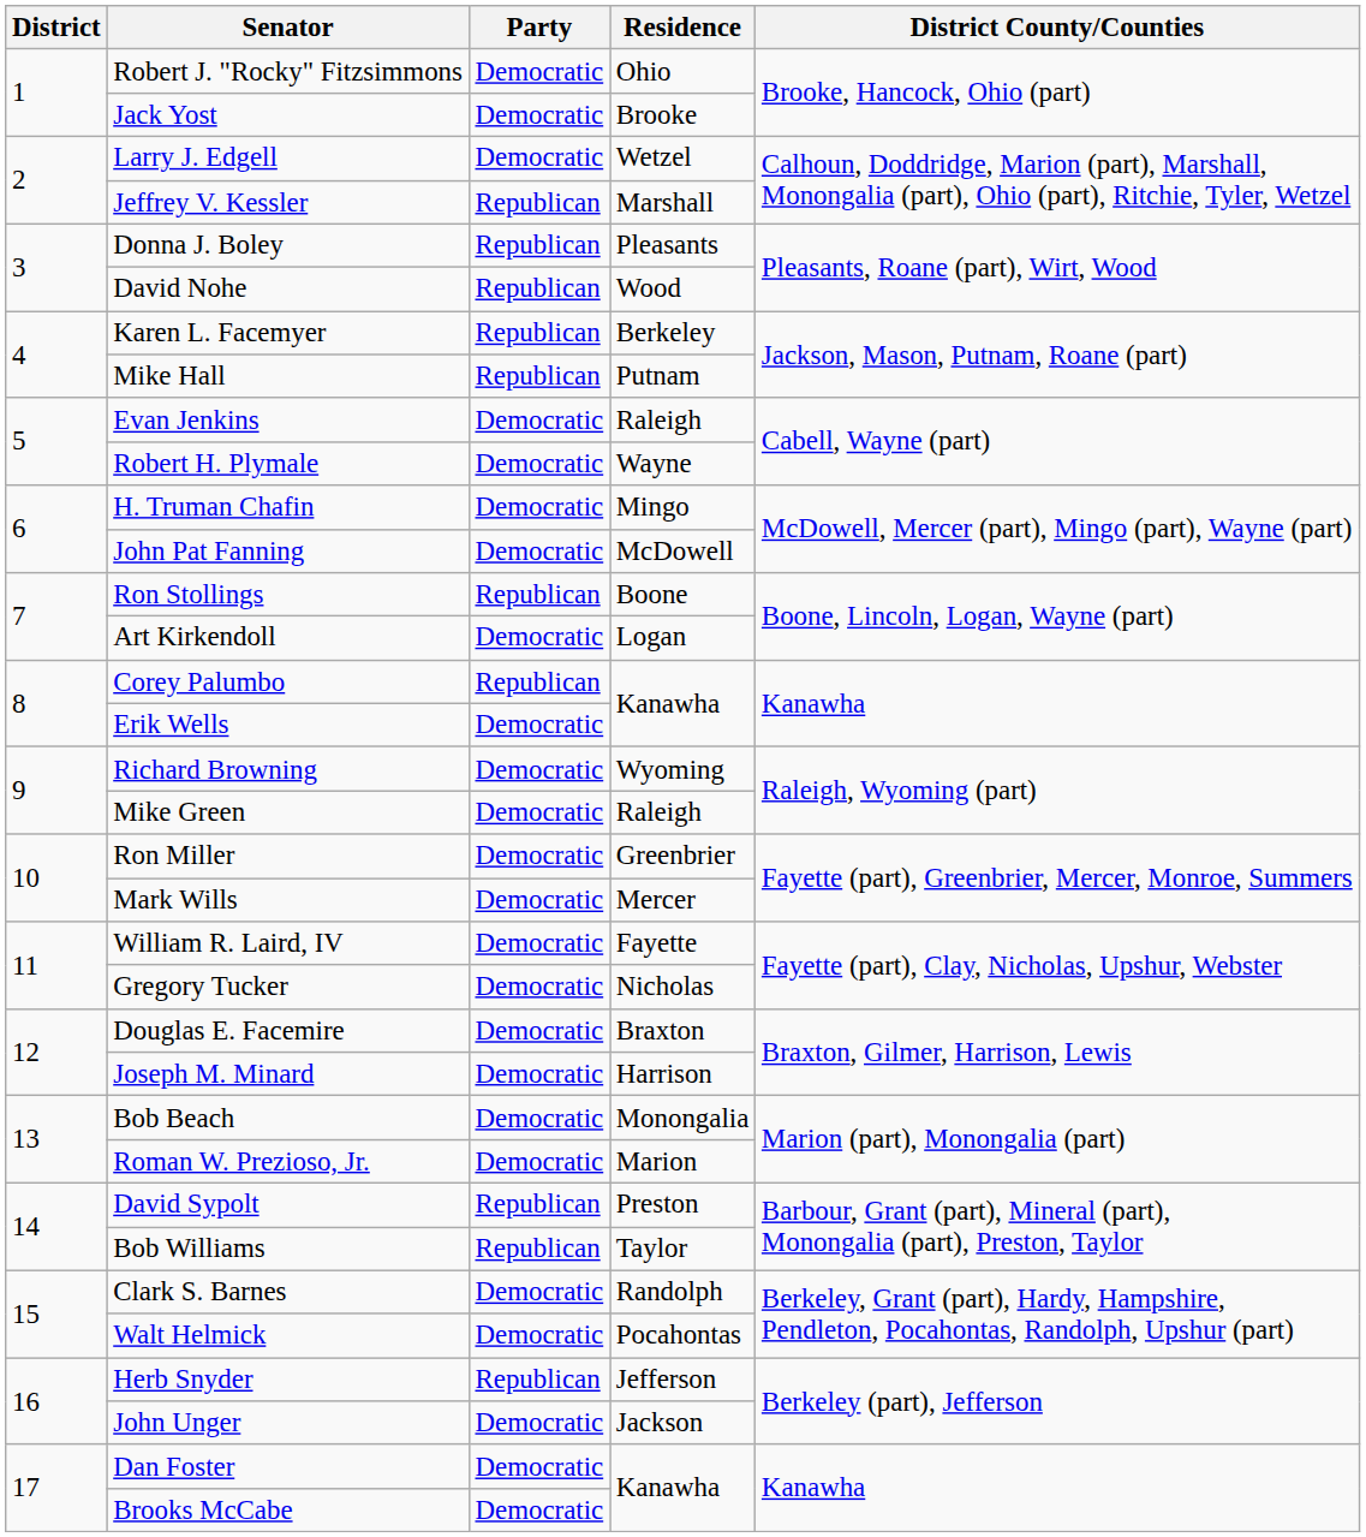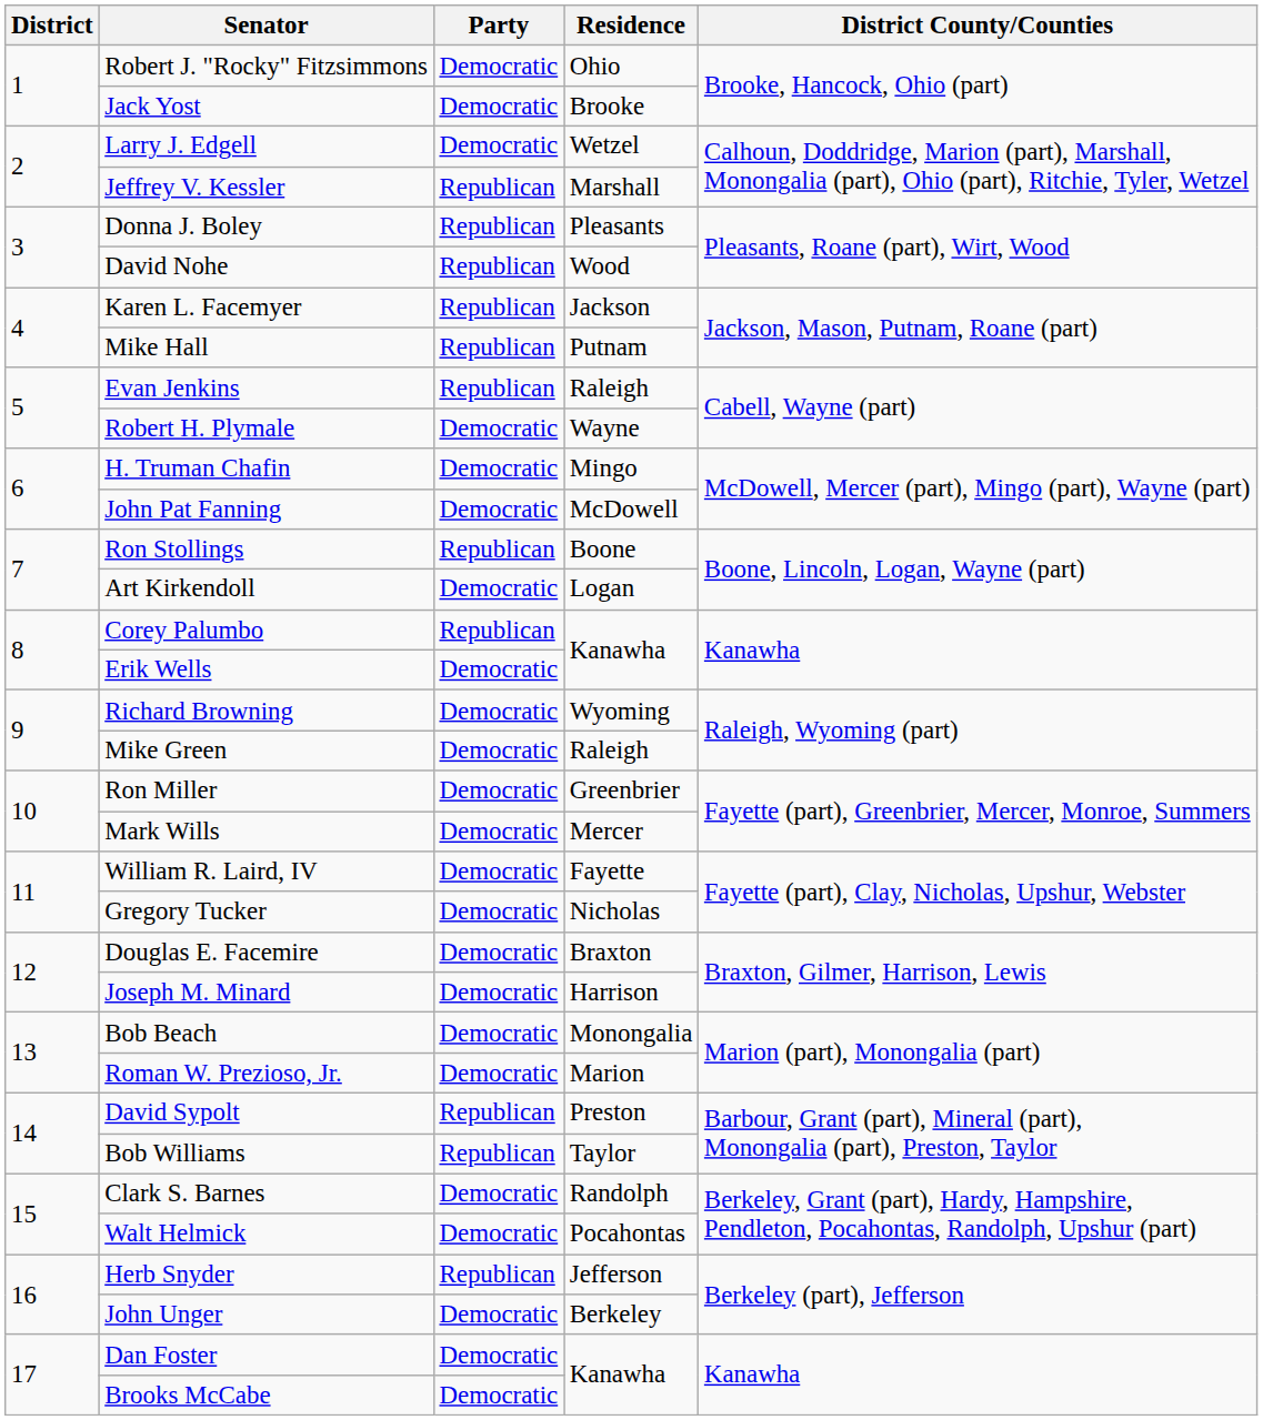Karen L. Facemyer | Residence: Berkeley -> Jackson
Evan Jenkins | Party: Democratic -> Republican
John Unger | Residence: Jackson -> Berkeley
